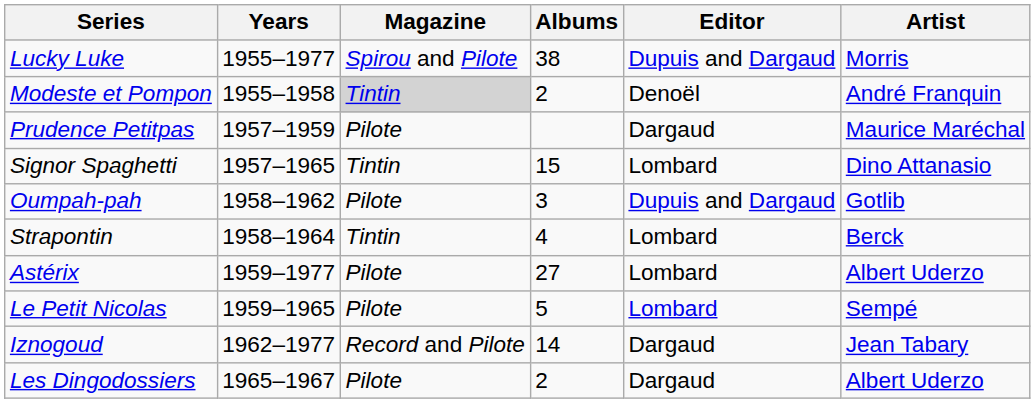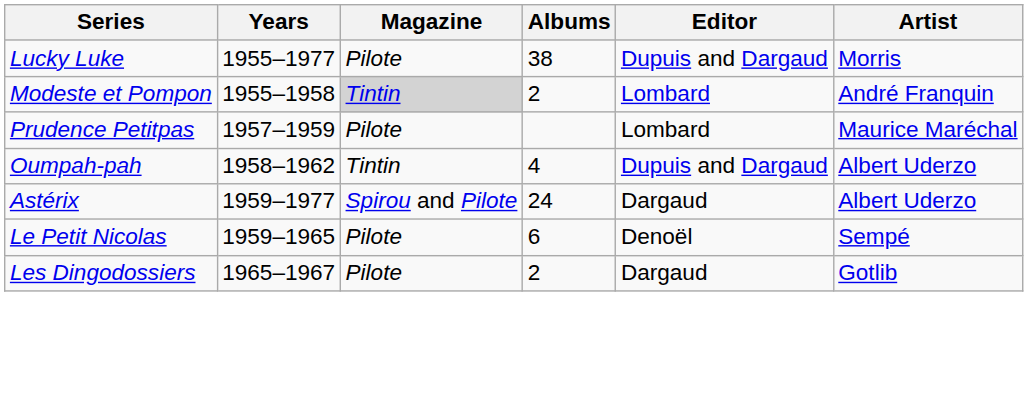Lucky Luke | Magazine: Spirou and Pilote -> Pilote
Modeste et Pompon | Editor: Denoël -> Lombard
Prudence Petitpas | Editor: Dargaud -> Lombard
- row: Signor Spaghetti | 1957–1965 | Tintin | 15 | Lombard | Dino Attanasio
Oumpah-pah | Magazine: Pilote -> Tintin
Oumpah-pah | Albums: 3 -> 4
Oumpah-pah | Artist: Gotlib -> Albert Uderzo
- row: Strapontin | 1958–1964 | Tintin | 4 | Lombard | Berck
Astérix | Magazine: Pilote -> Spirou and Pilote
Astérix | Albums: 27 -> 24
Astérix | Editor: Lombard -> Dargaud
Le Petit Nicolas | Albums: 5 -> 6
Le Petit Nicolas | Editor: Lombard -> Denoël
- row: Iznogoud | 1962–1977 | Record and Pilote | 14 | Dargaud | Jean Tabary
Les Dingodossiers | Artist: Albert Uderzo -> Gotlib
